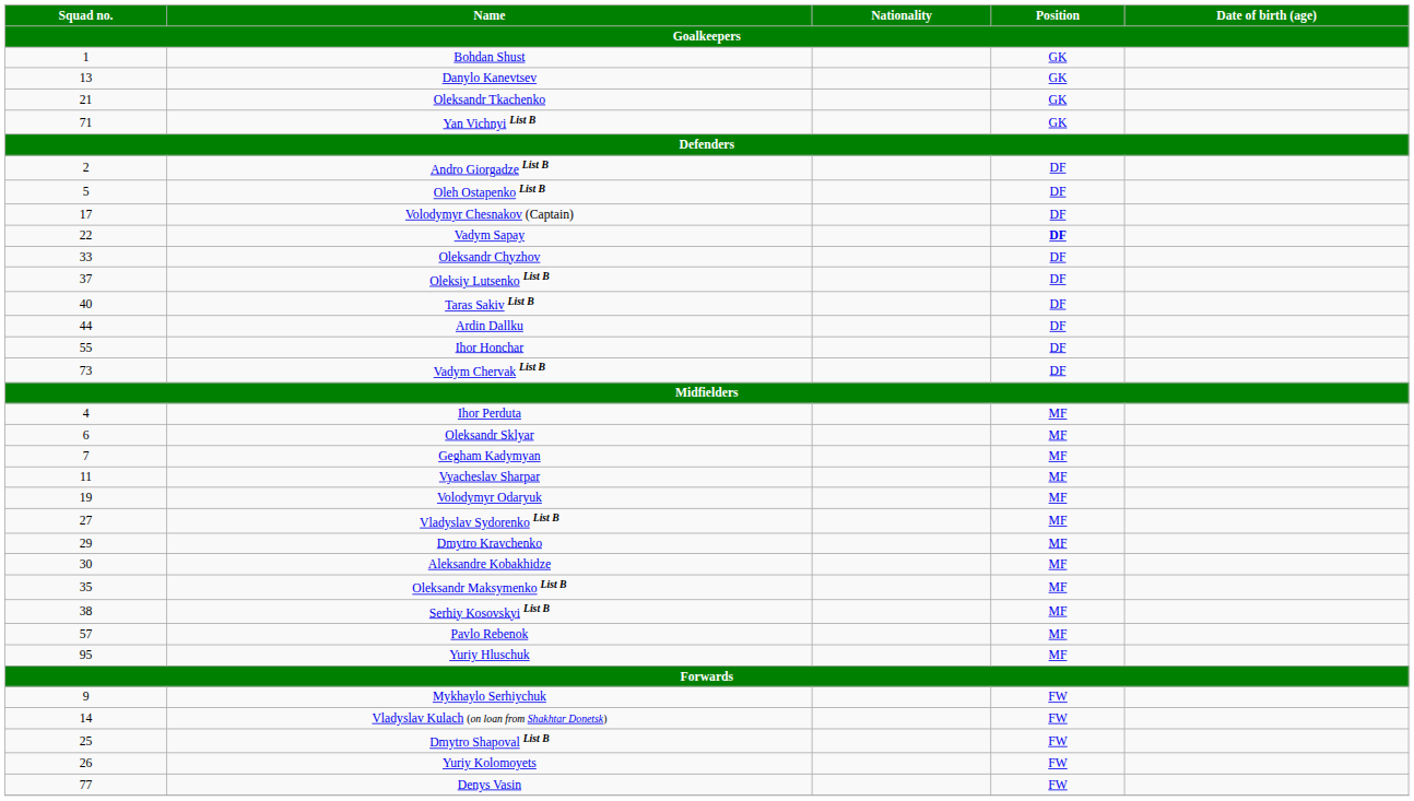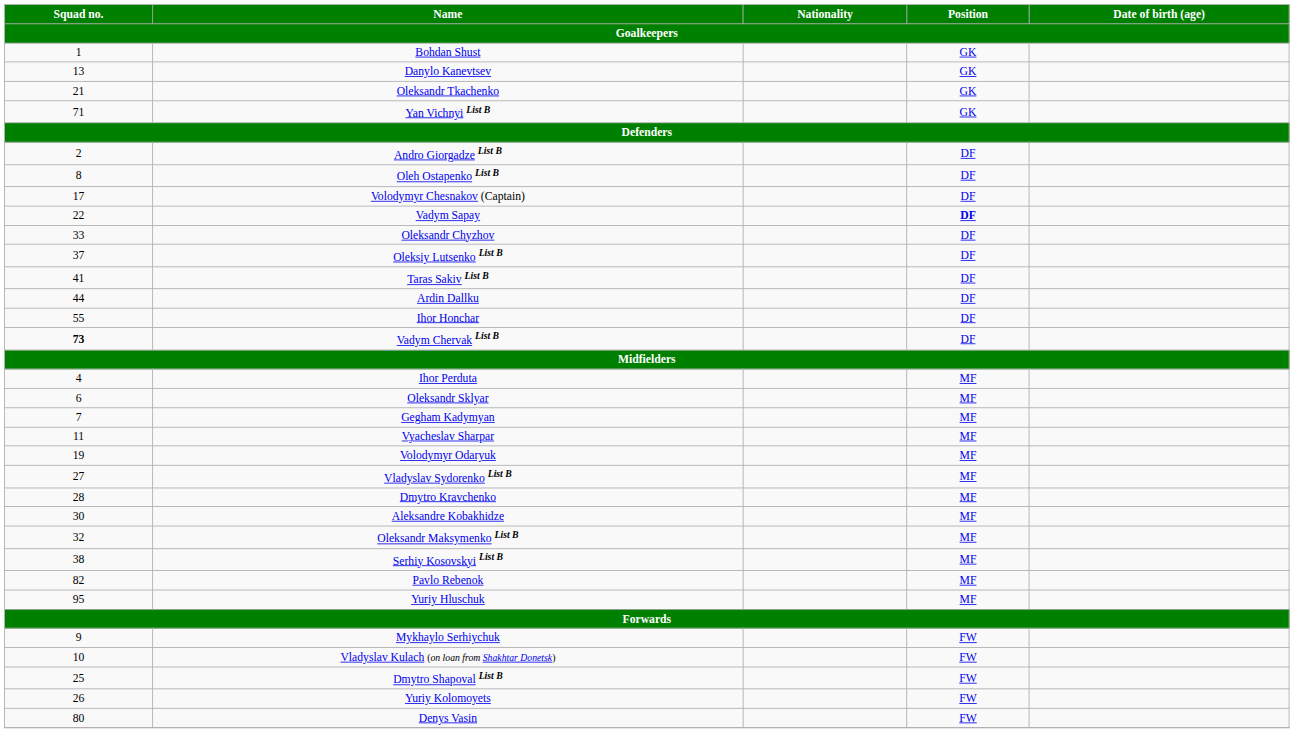Oleh Ostapenko List B | Squad no. / Goalkeepers: 5 -> 8
Taras Sakiv List B | Squad no. / Goalkeepers: 40 -> 41
Vadym Chervak List B | Squad no. / Goalkeepers: normal -> bold
Dmytro Kravchenko | Squad no. / Goalkeepers: 29 -> 28
Oleksandr Maksymenko List B | Squad no. / Goalkeepers: 35 -> 32
Pavlo Rebenok | Squad no. / Goalkeepers: 57 -> 82
Vladyslav Kulach (on loan from Shakhtar Donetsk) | Squad no. / Goalkeepers: 14 -> 10
Denys Vasin | Squad no. / Goalkeepers: 77 -> 80
